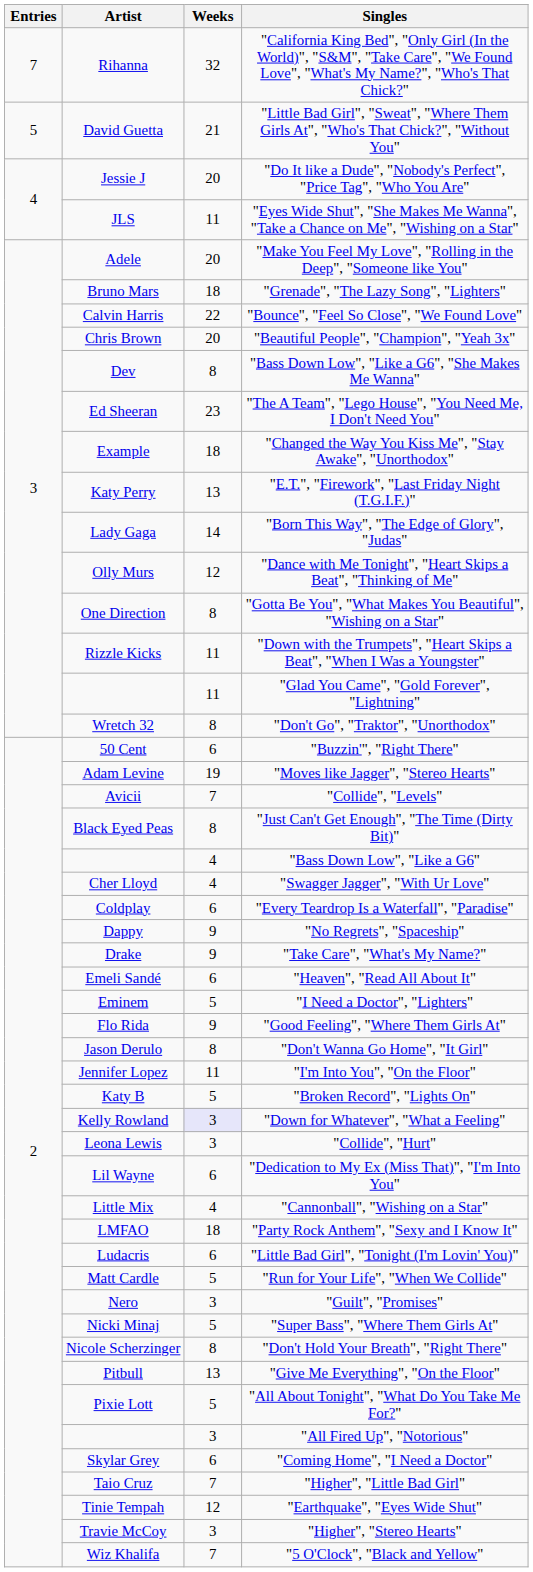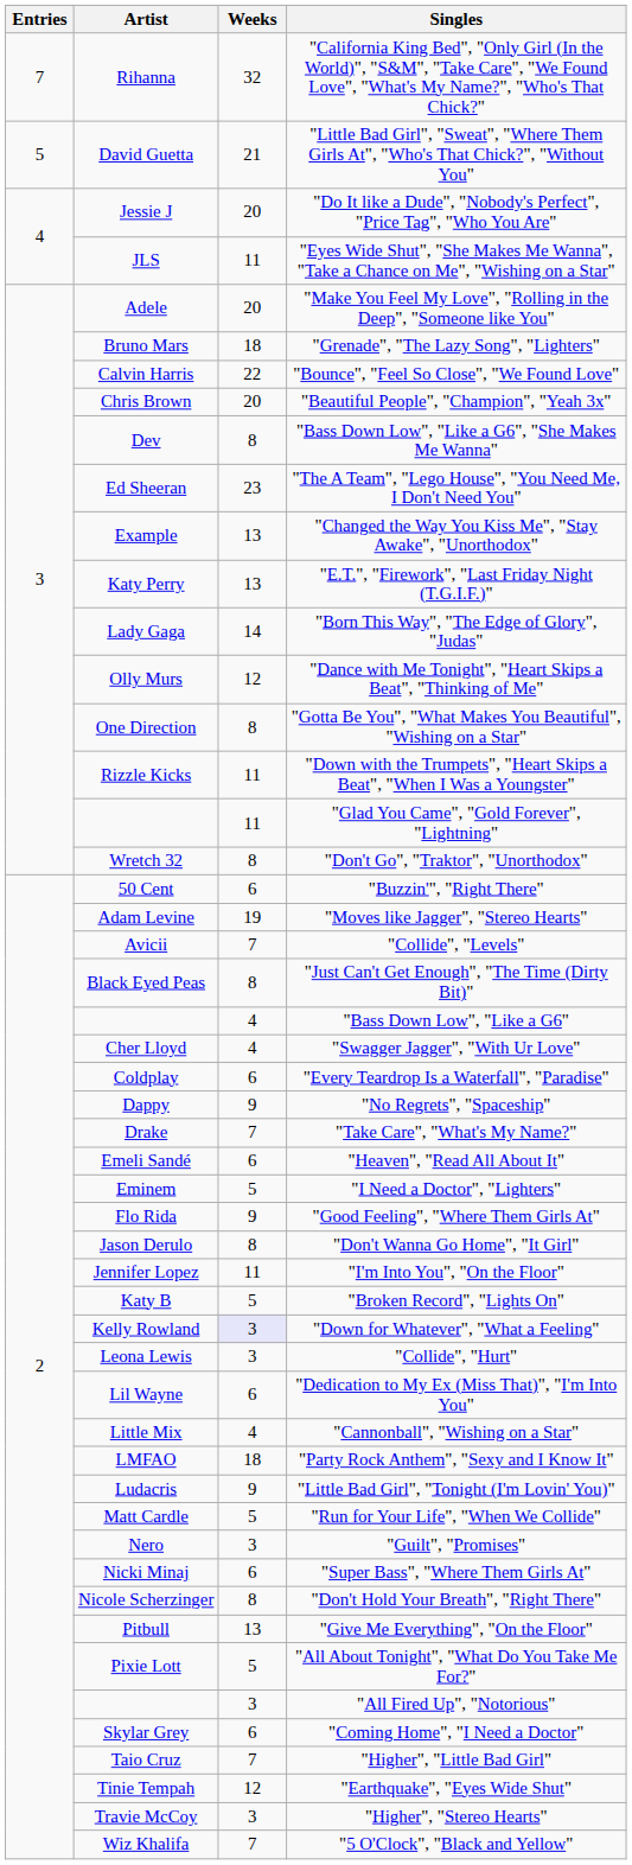"Changed the Way You Kiss Me", "Stay Awake", "Unorthodox" | Weeks: 18 -> 13
"Take Care", "What's My Name?" | Weeks: 9 -> 7
"Little Bad Girl", "Tonight (I'm Lovin' You)" | Weeks: 6 -> 9
"Super Bass", "Where Them Girls At" | Weeks: 5 -> 6
